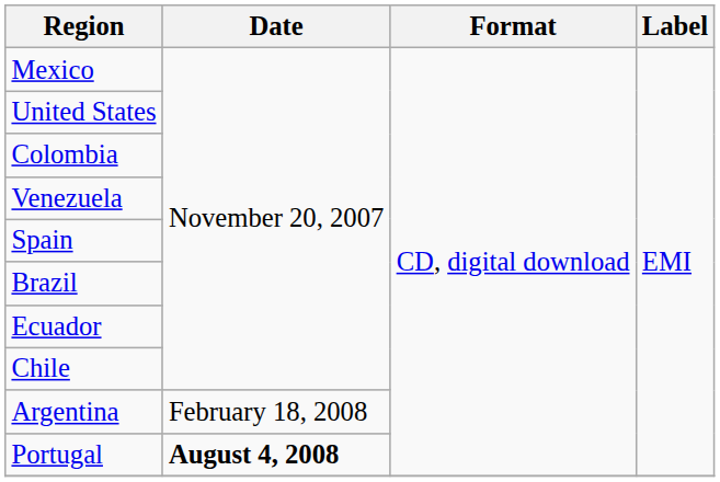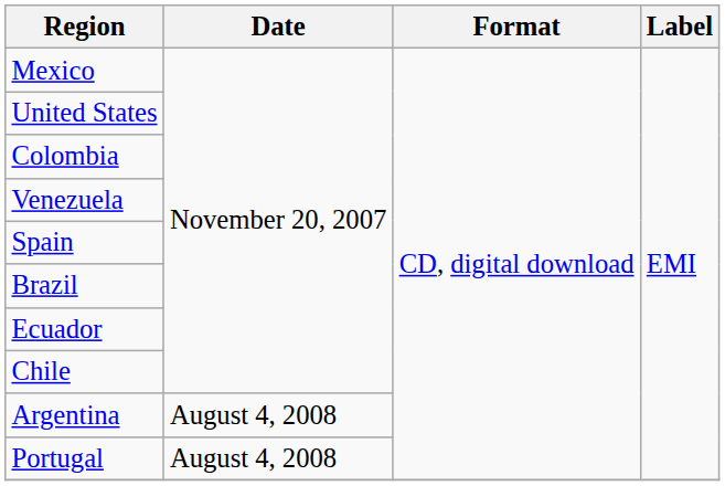Argentina | Date: February 18, 2008 -> August 4, 2008
Portugal | Date: bold -> normal
